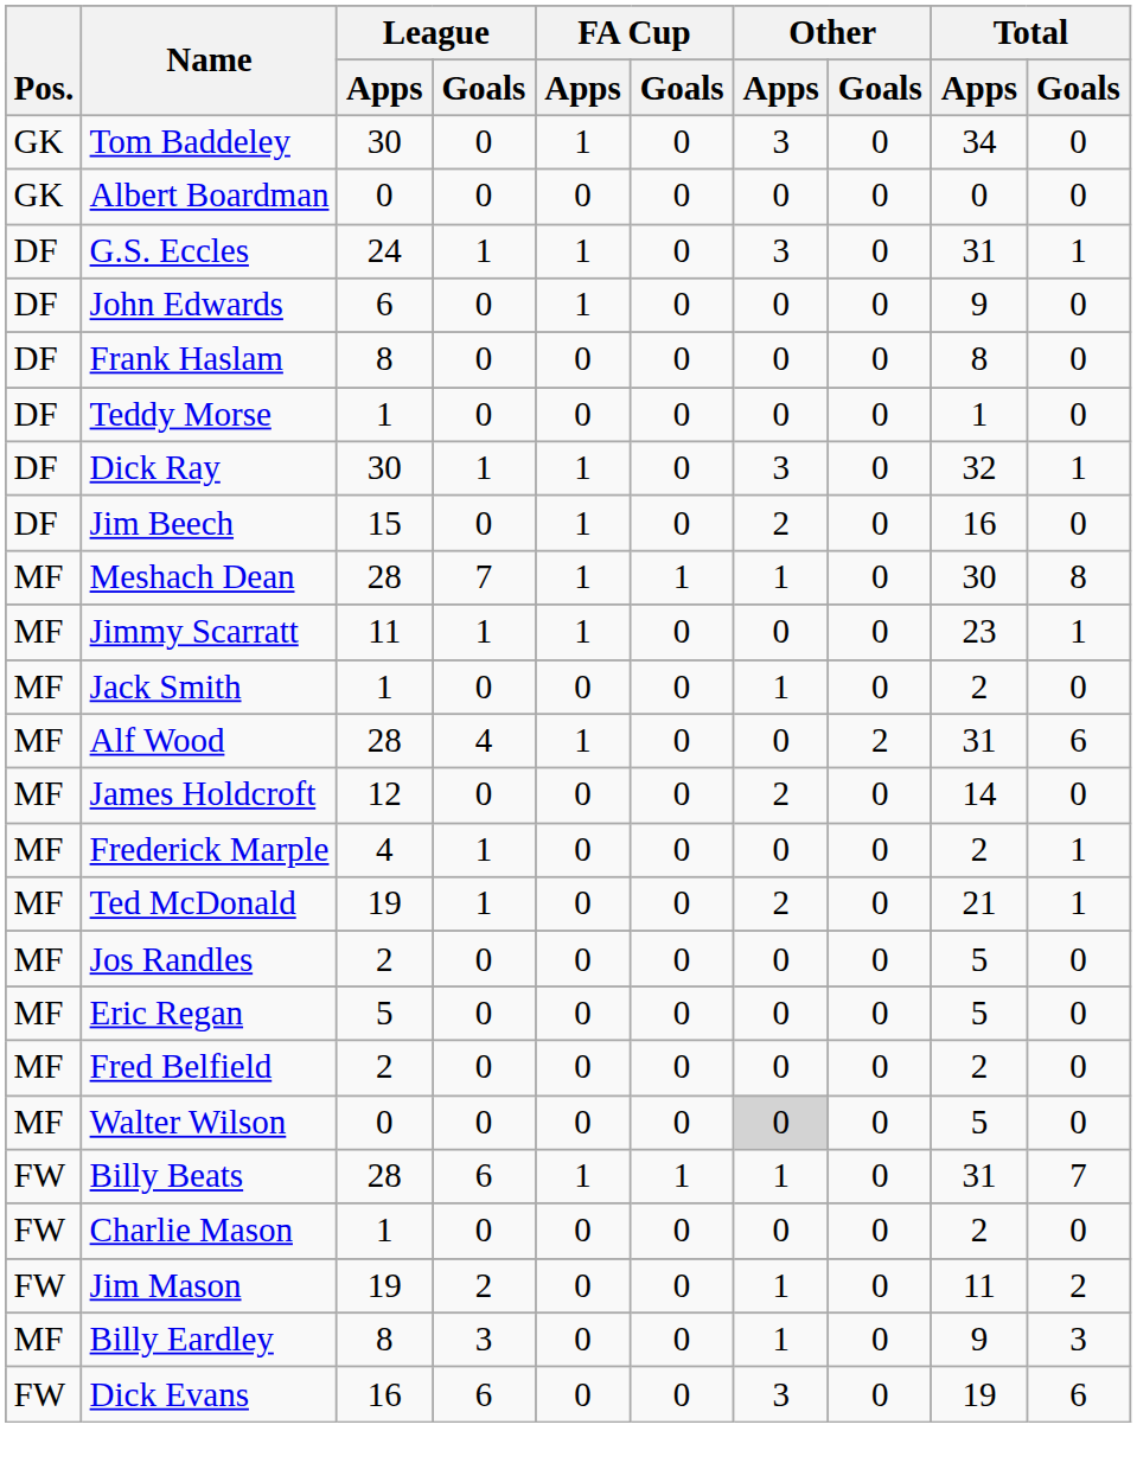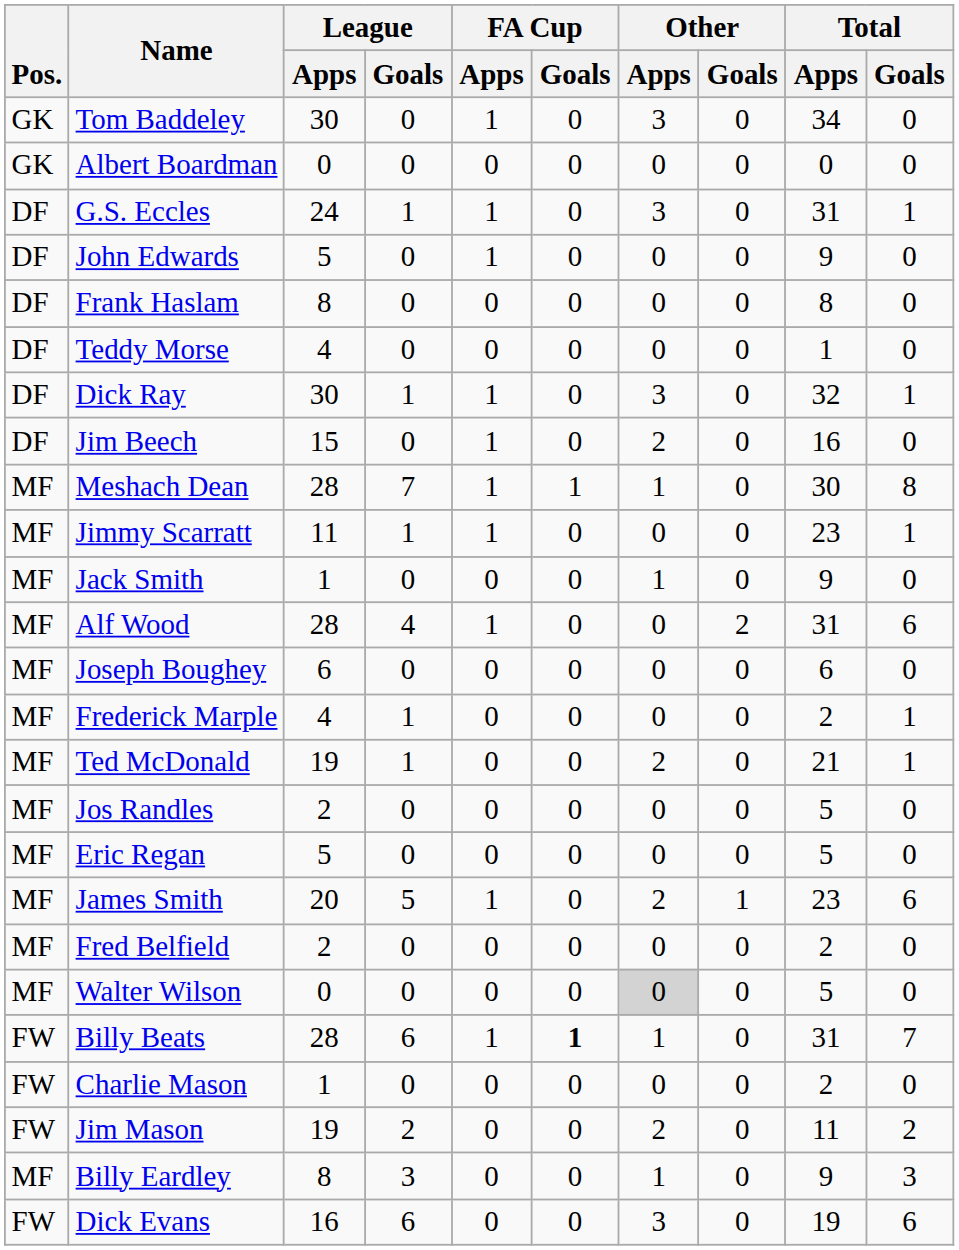John Edwards | League / Apps: 6 -> 5
Teddy Morse | League / Apps: 1 -> 4
Jack Smith | Total / Apps: 2 -> 9
+ row: MF | Joseph Boughey | 6 | 0 | 0 | 0 | 0 | 0 | 6 | 0
- row: MF | James Holdcroft | 12 | 0 | 0 | 0 | 2 | 0 | 14 | 0
+ row: MF | James Smith | 20 | 5 | 1 | 0 | 2 | 1 | 23 | 6
Billy Beats | FA Cup / Goals: normal -> bold
Jim Mason | Other / Apps: 1 -> 2
